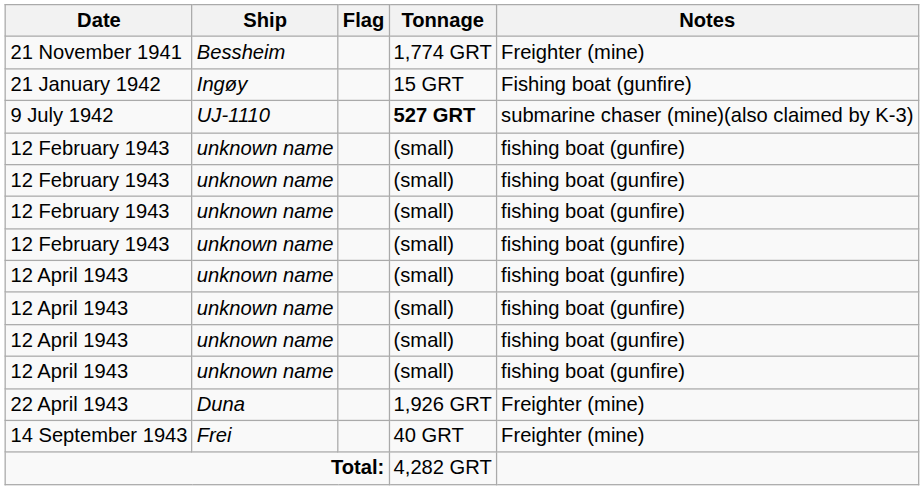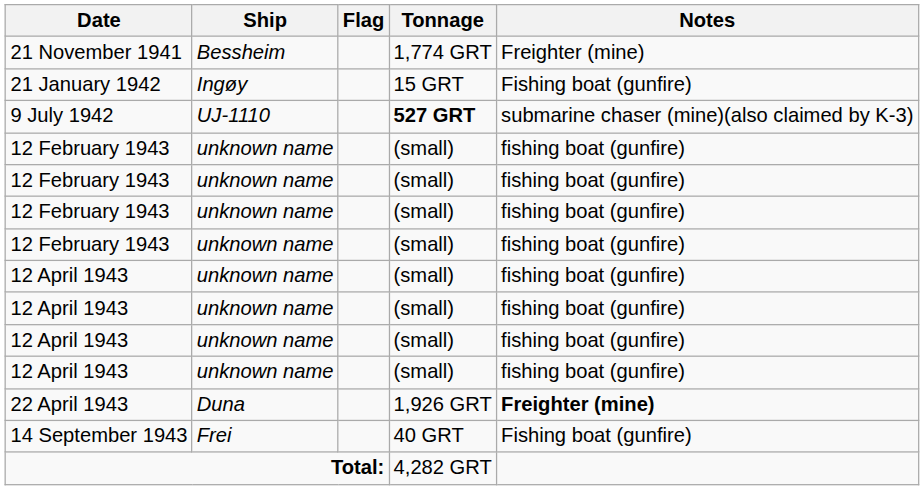22 April 1943 | Notes: normal -> bold
14 September 1943 | Notes: Freighter (mine) -> Fishing boat (gunfire)
